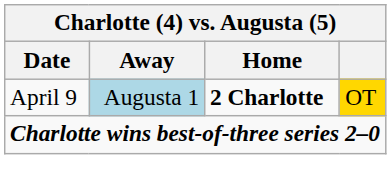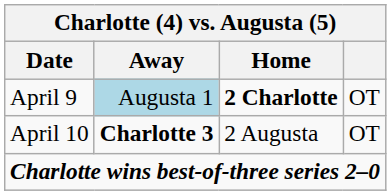April 9 | column 4: gold background -> no background
+ row: April 10 | Charlotte 3 | 2 Augusta | OT
